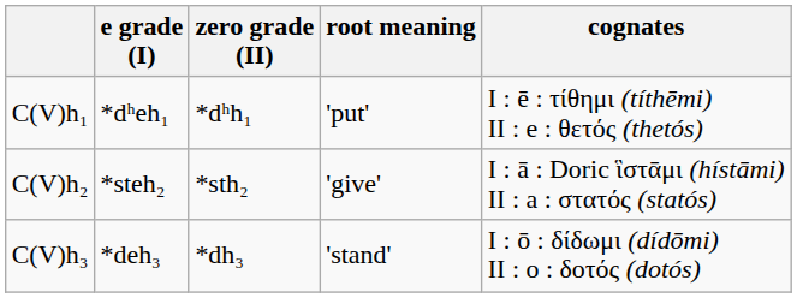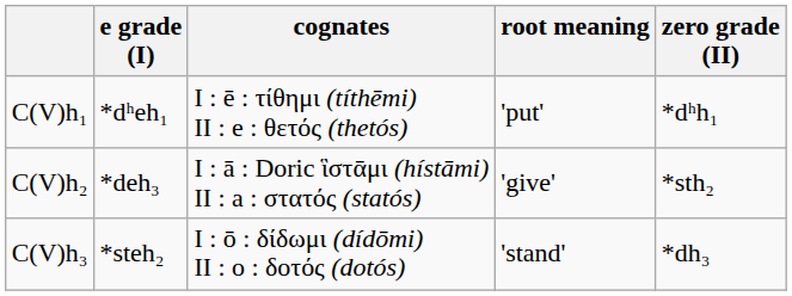columns swapped: zero grade (II) <-> cognates
C(V)h₂ | e grade (I): *steh₂ -> *deh₃
C(V)h₃ | e grade (I): *deh₃ -> *steh₂
